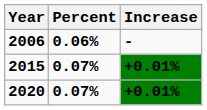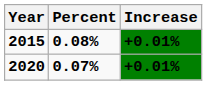- row: 2006 | 0.06% | -
2015 | Percent: 0.07% -> 0.08%
